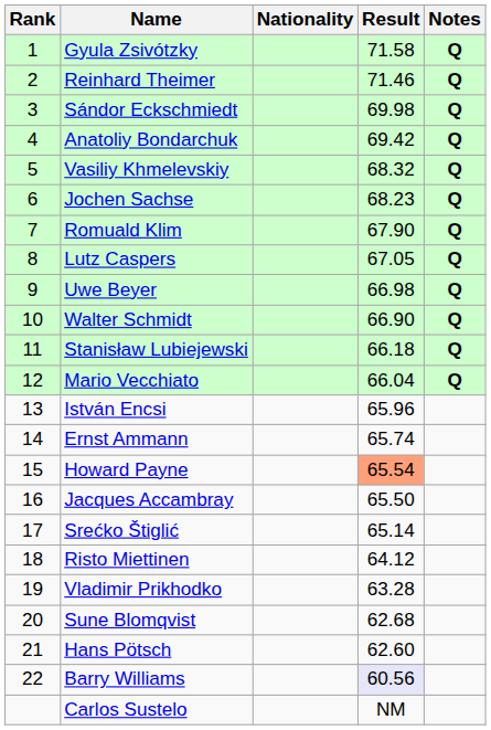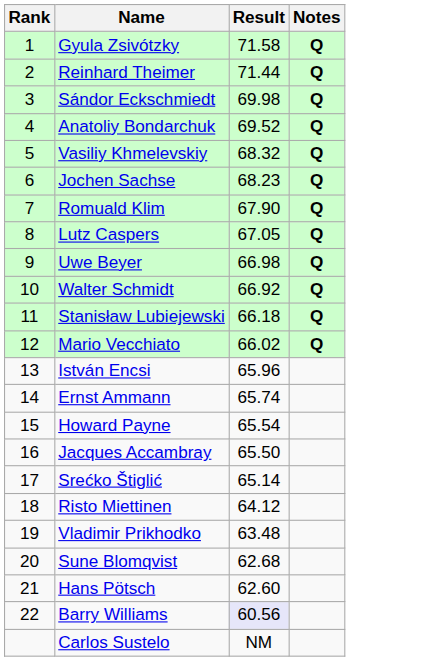- column: Nationality
Reinhard Theimer | Result: 71.46 -> 71.44
Anatoliy Bondarchuk | Result: 69.42 -> 69.52
Walter Schmidt | Result: 66.90 -> 66.92
Mario Vecchiato | Result: 66.04 -> 66.02
Howard Payne | Result: lightsalmon background -> no background
Vladimir Prikhodko | Result: 63.28 -> 63.48
